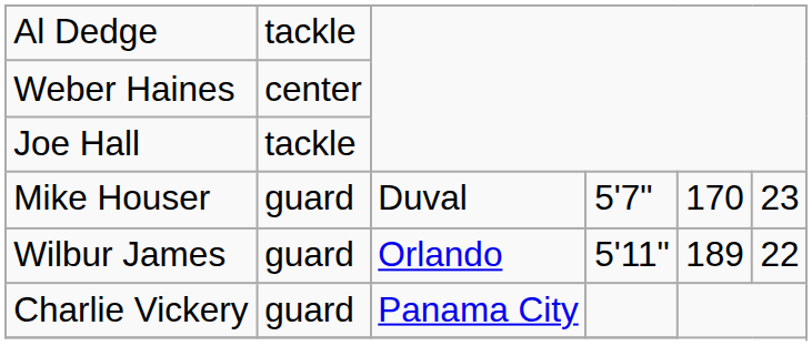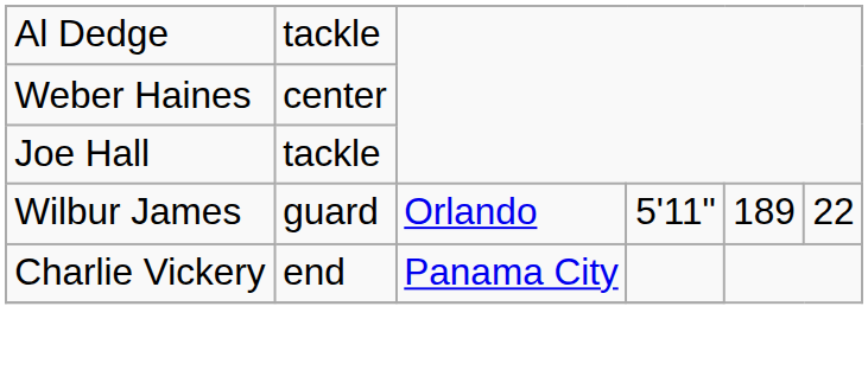- row: Mike Houser | guard | Duval | 5'7" | 170 | 23
Charlie Vickery | column 2: guard -> end
